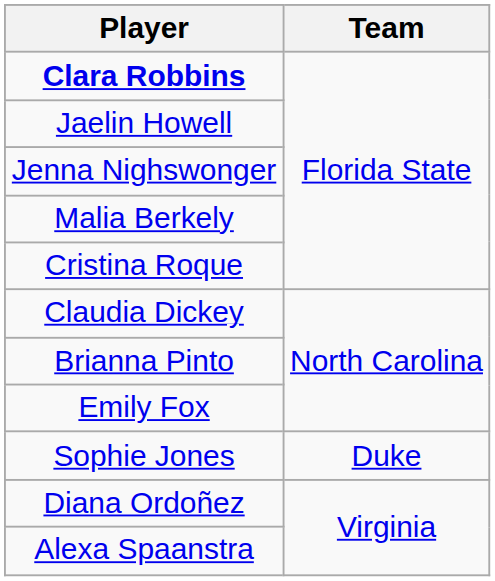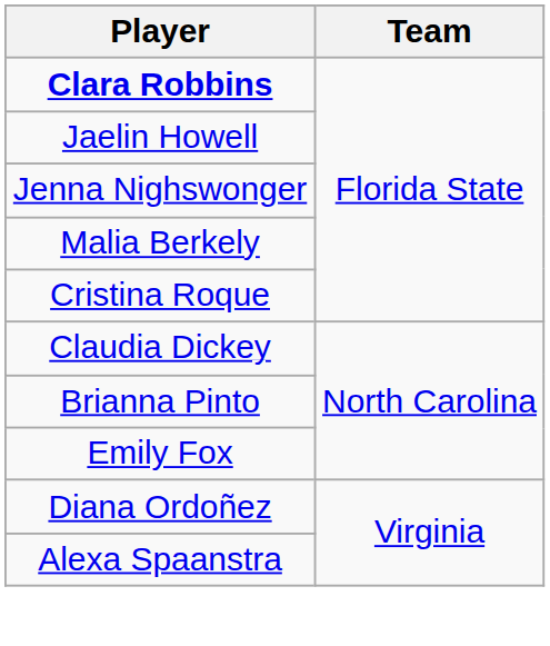- row: Sophie Jones | Duke
